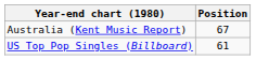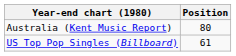Australia (Kent Music Report) | Position: 67 -> 80
